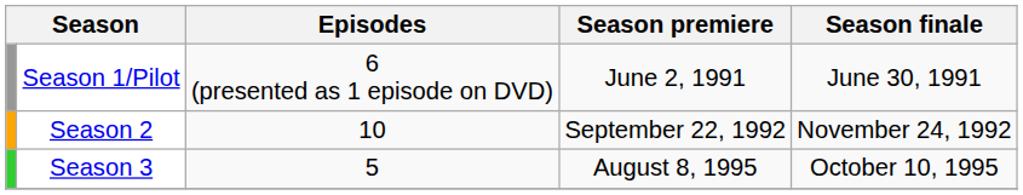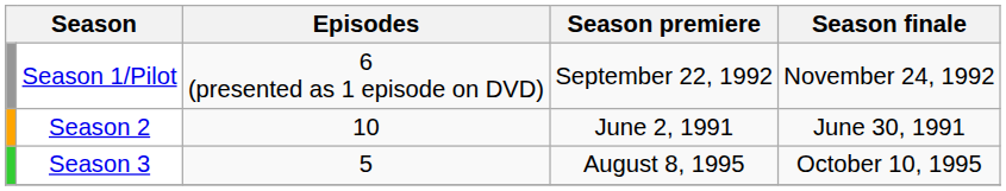Season 1/Pilot | Season premiere: June 2, 1991 -> September 22, 1992
Season 1/Pilot | Season finale: June 30, 1991 -> November 24, 1992
Season 2 | Season premiere: September 22, 1992 -> June 2, 1991
Season 2 | Season finale: November 24, 1992 -> June 30, 1991
